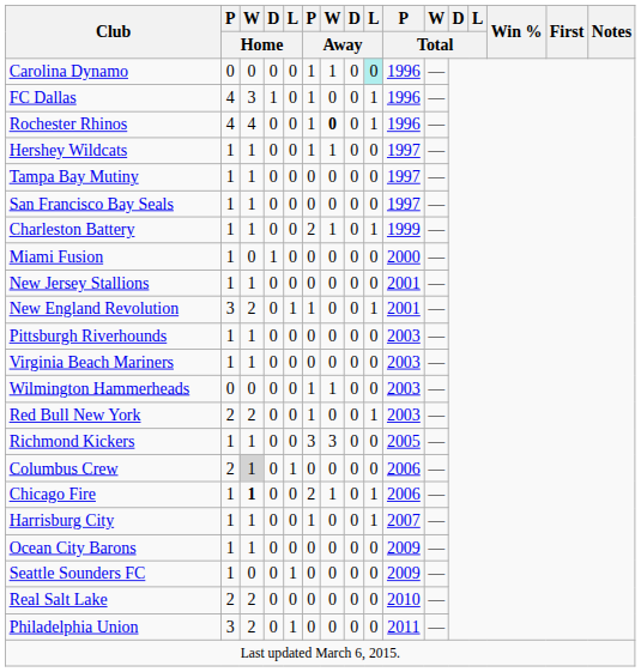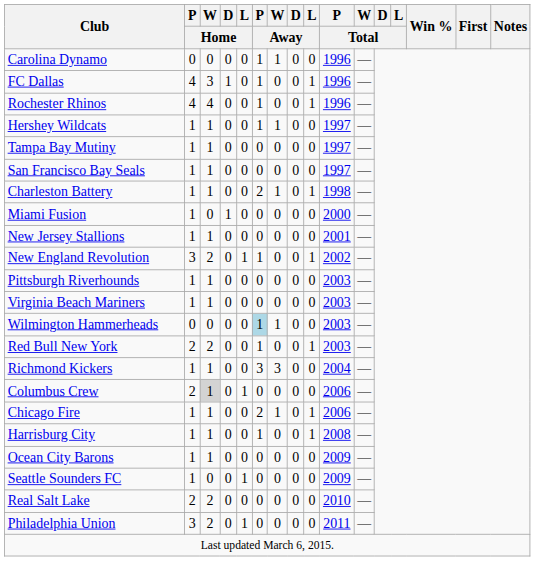Carolina Dynamo | L / Away: paleturquoise background -> no background
Rochester Rhinos | W / Away: bold -> normal
Charleston Battery | P / Total: 1999 -> 1998
New England Revolution | P / Total: 2001 -> 2002
Wilmington Hammerheads | P / Away: no background -> lightblue background
Richmond Kickers | P / Total: 2005 -> 2004
Chicago Fire | W / Home: bold -> normal
Harrisburg City | P / Total: 2007 -> 2008
